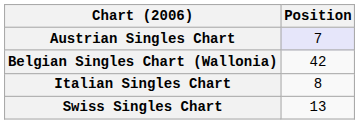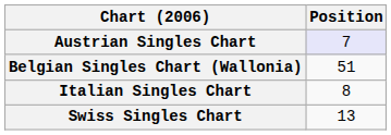Belgian Singles Chart (Wallonia) | Position: 42 -> 51
